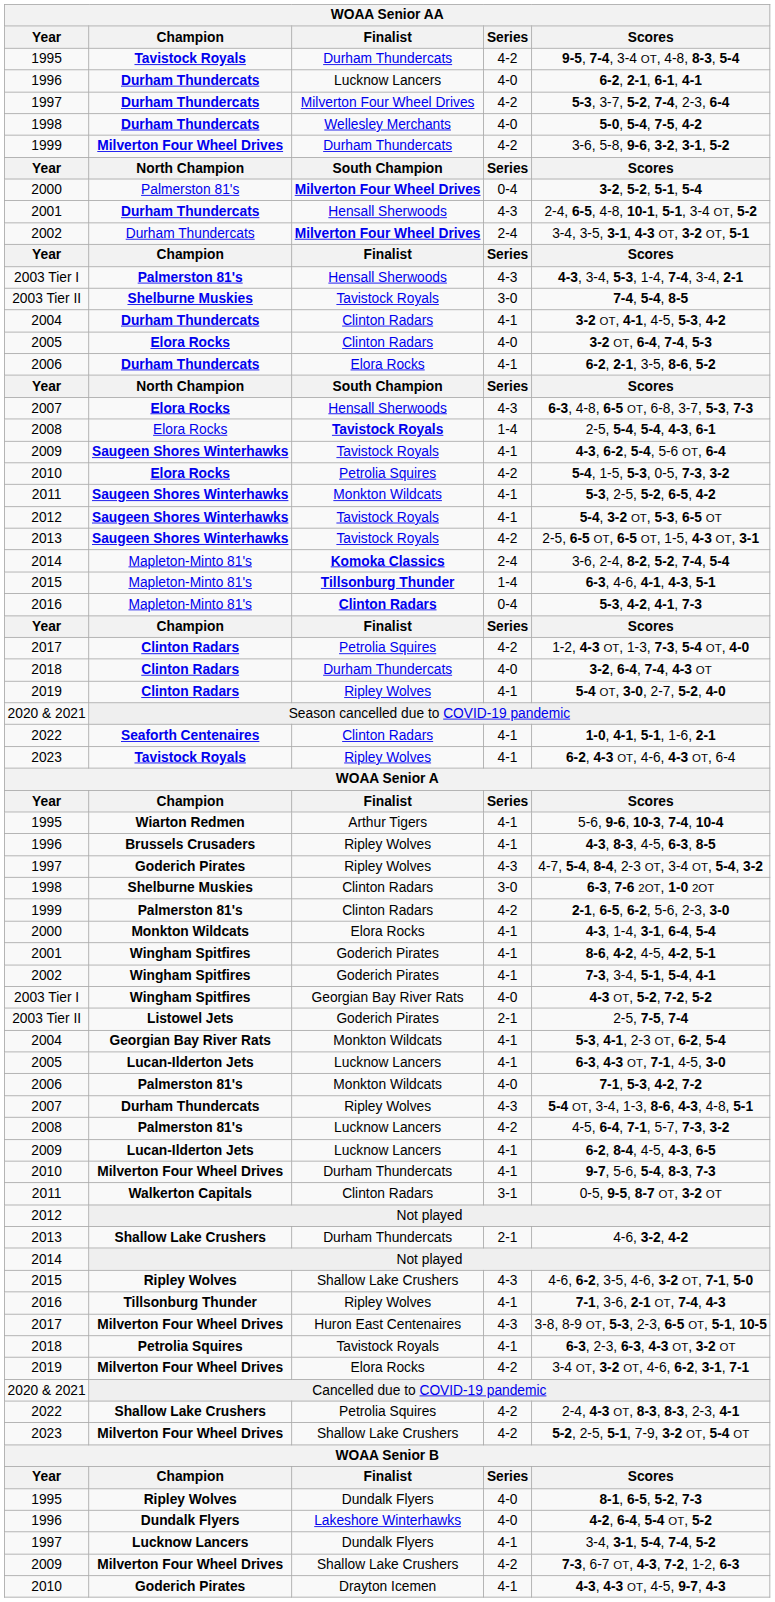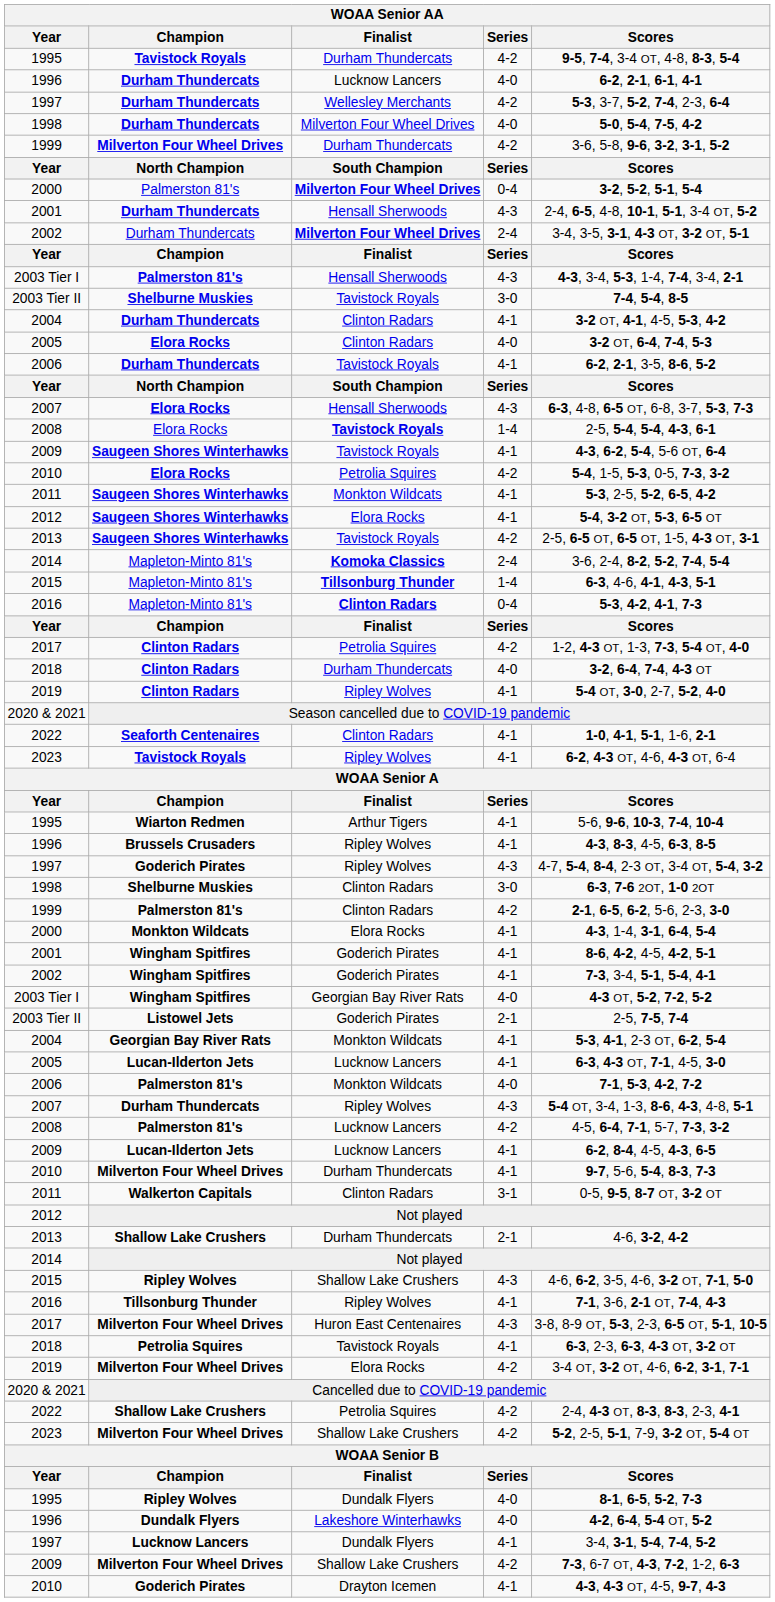1997 / Durham Thundercats | WOAA Senior AA / Finalist: Milverton Four Wheel Drives -> Wellesley Merchants
1998 / Durham Thundercats | WOAA Senior AA / Finalist: Wellesley Merchants -> Milverton Four Wheel Drives
2006 / Durham Thundercats | WOAA Senior AA / Finalist: Elora Rocks -> Tavistock Royals
2012 / Saugeen Shores Winterhawks | WOAA Senior AA / Finalist: Tavistock Royals -> Elora Rocks
